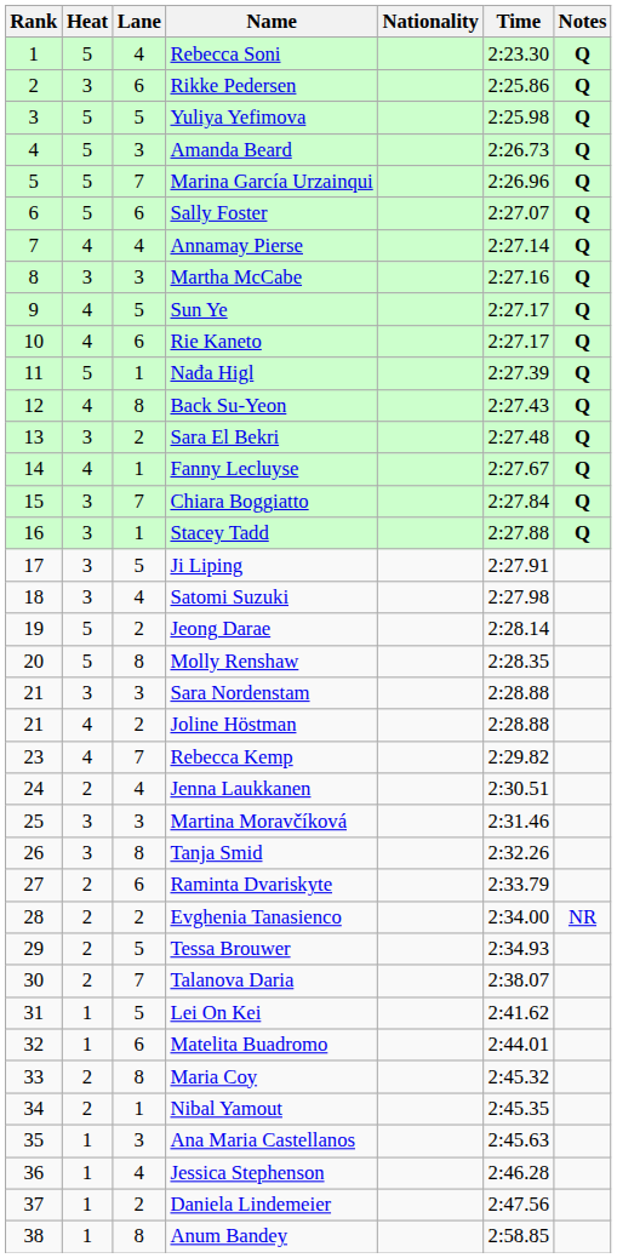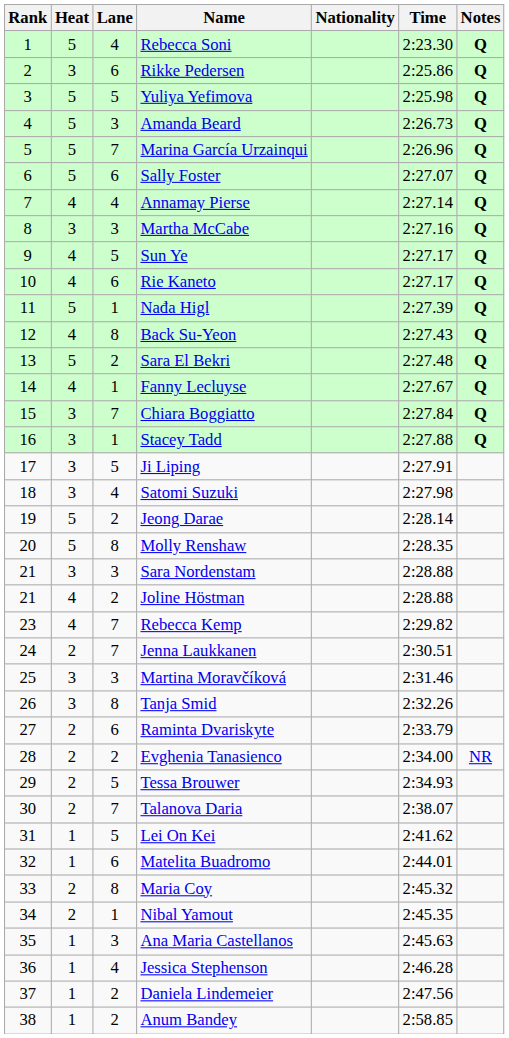Sara El Bekri | Heat: 3 -> 5
Jenna Laukkanen | Lane: 4 -> 7
Anum Bandey | Lane: 8 -> 2
